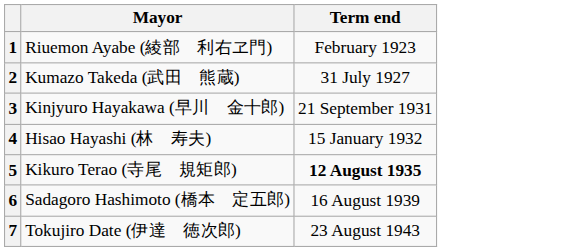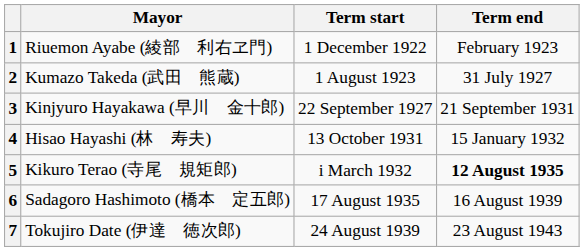+ column: Term start | 1 December 1922 | 1 August 1923 | 22 September 1927 | 13 October 1931 | i March 1932 | 17 August 1935 | 24 August 1939
